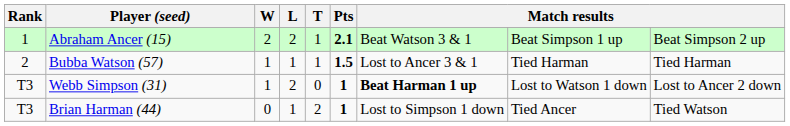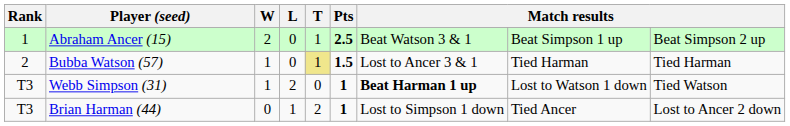Abraham Ancer (15) | L: 2 -> 0
Abraham Ancer (15) | Pts: 2.1 -> 2.5
Bubba Watson (57) | L: 1 -> 0
Bubba Watson (57) | T: no background -> khaki background
Webb Simpson (31) | column 9: Lost to Ancer 2 down -> Tied Watson
Brian Harman (44) | column 9: Tied Watson -> Lost to Ancer 2 down
